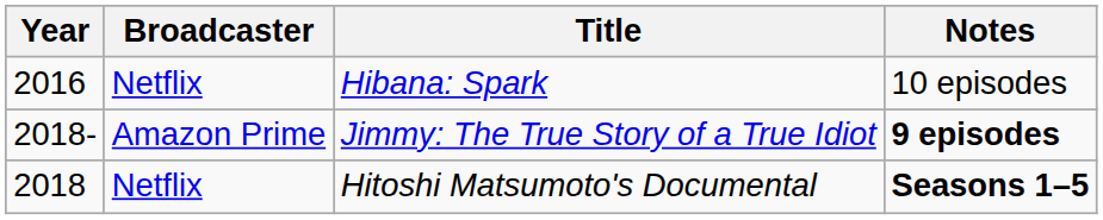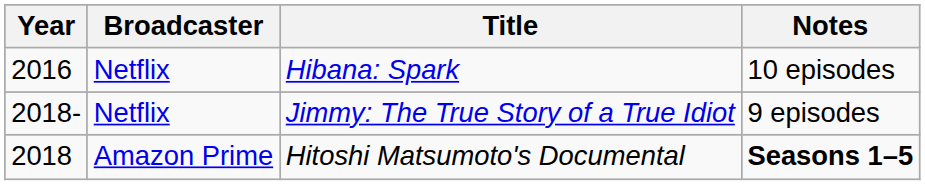Jimmy: The True Story of a True Idiot | Broadcaster: Amazon Prime -> Netflix
Jimmy: The True Story of a True Idiot | Notes: bold -> normal
Hitoshi Matsumoto's Documental | Broadcaster: Netflix -> Amazon Prime
